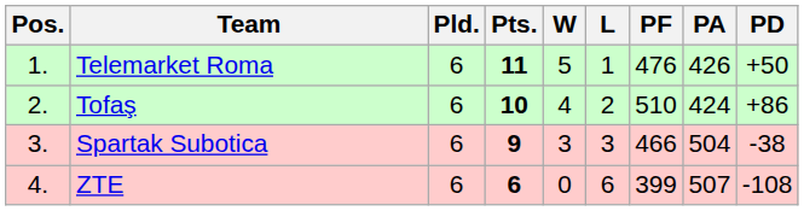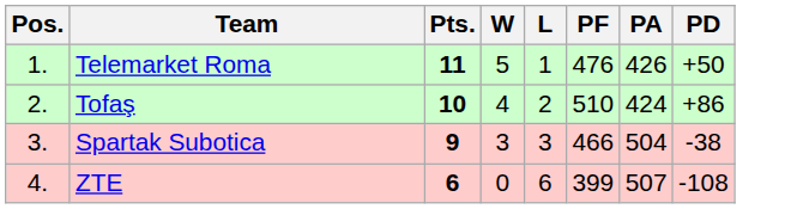- column: Pld. | 6 | 6 | 6 | 6
